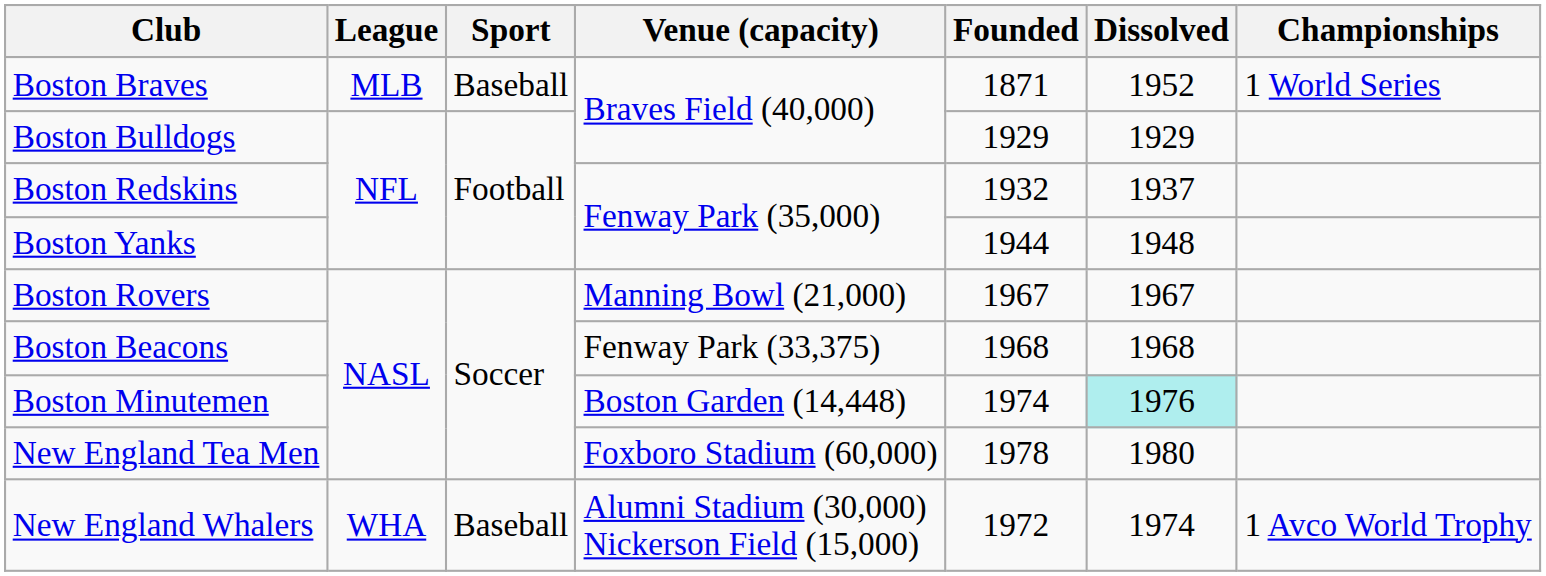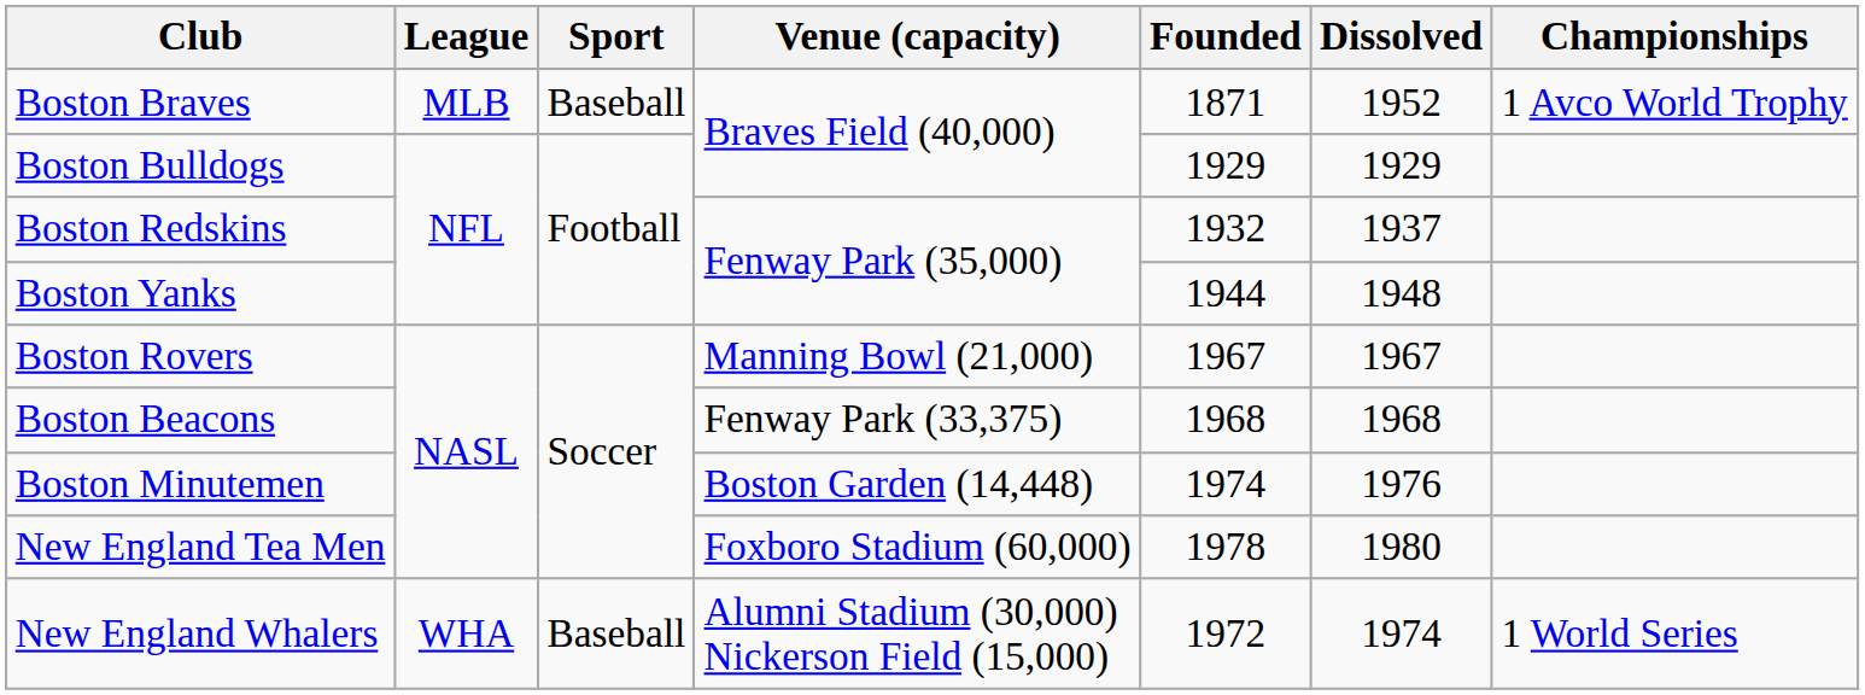Boston Braves | Championships: 1 World Series -> 1 Avco World Trophy
Boston Minutemen | Dissolved: paleturquoise background -> no background
New England Whalers | Championships: 1 Avco World Trophy -> 1 World Series
